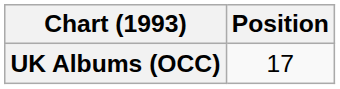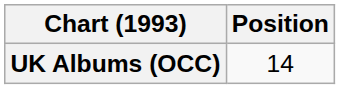UK Albums (OCC) | Position: 17 -> 14
